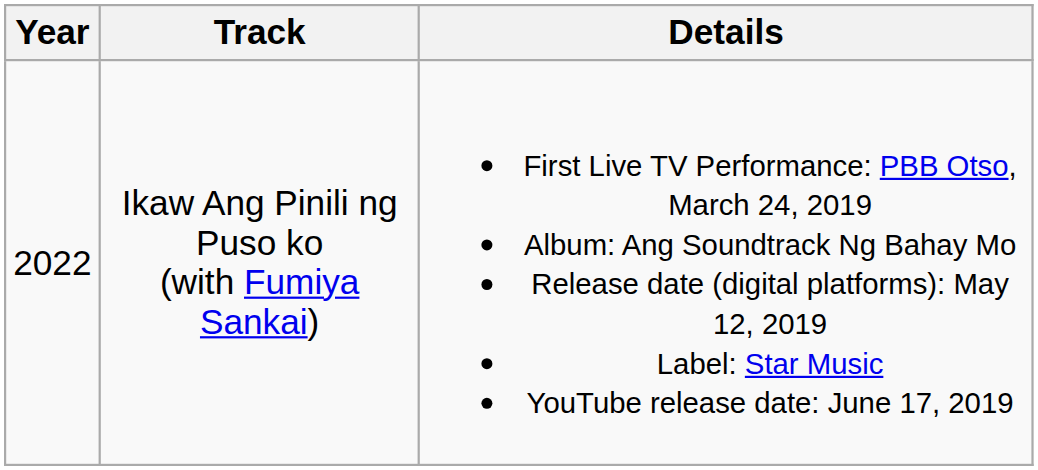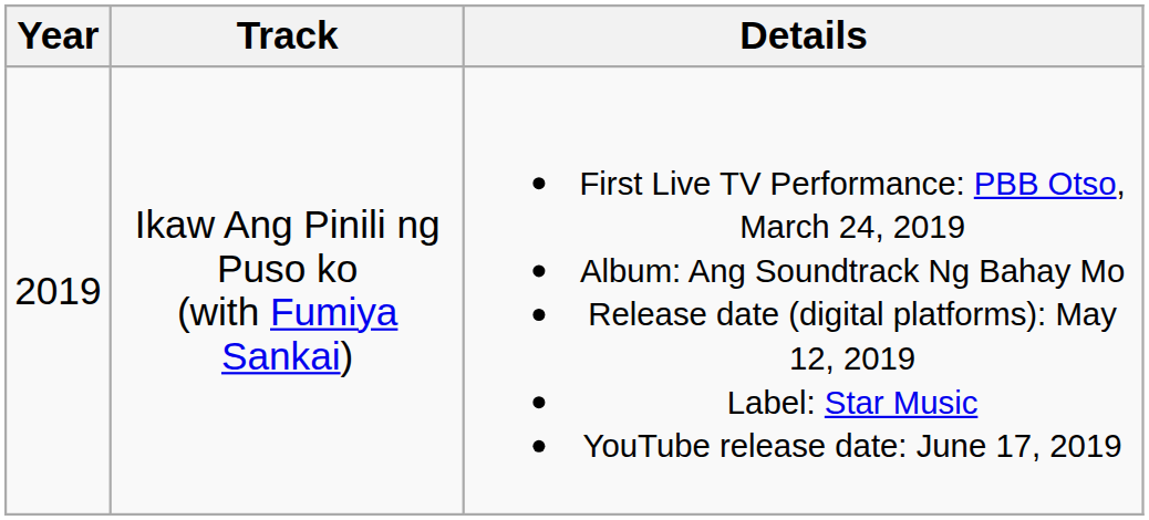Ikaw Ang Pinili ng Puso ko (with Fumiya Sankai) | Year: 2022 -> 2019
